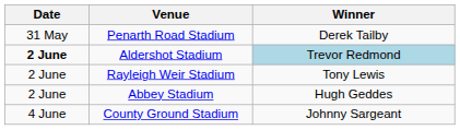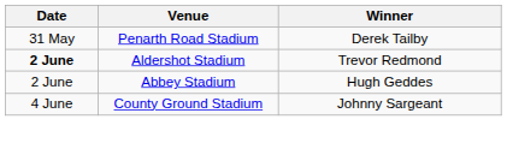Aldershot Stadium | Winner: lightblue background -> no background
- row: 2 June | Rayleigh Weir Stadium | Tony Lewis
